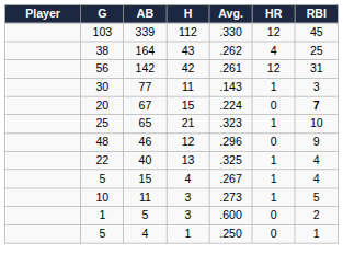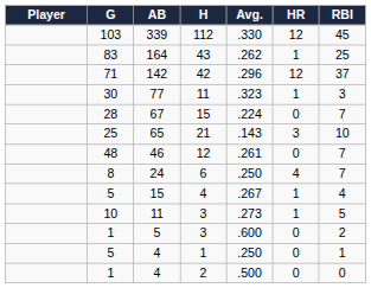164 | G: 38 -> 83
164 | HR: 4 -> 1
142 | G: 56 -> 71
142 | Avg.: .261 -> .296
142 | RBI: 31 -> 37
77 | Avg.: .143 -> .323
67 | G: 20 -> 28
67 | RBI: bold -> normal
65 | Avg.: .323 -> .143
65 | HR: 1 -> 3
46 | Avg.: .296 -> .261
46 | RBI: 9 -> 7
- row: 22 | 40 | 13 | .325 | 1 | 4
+ row: 8 | 24 | 6 | .250 | 4 | 7
+ row: 1 | 4 | 2 | .500 | 0 | 0
